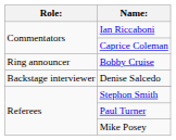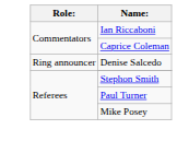- row: Ring announcer | Bobby Cruise
Denise Salcedo | Role:: Backstage interviewer -> Ring announcer
